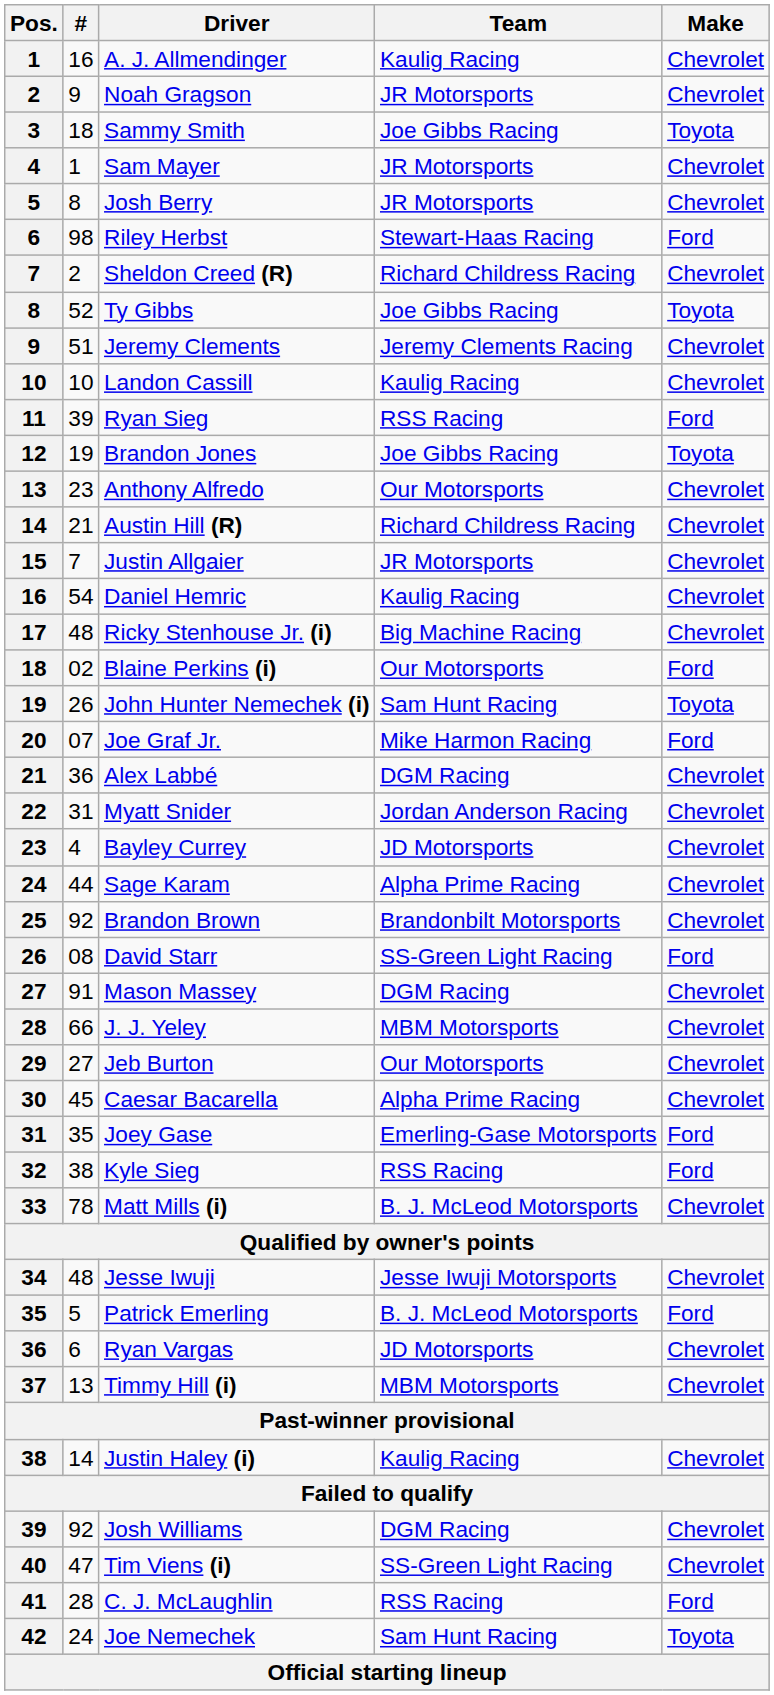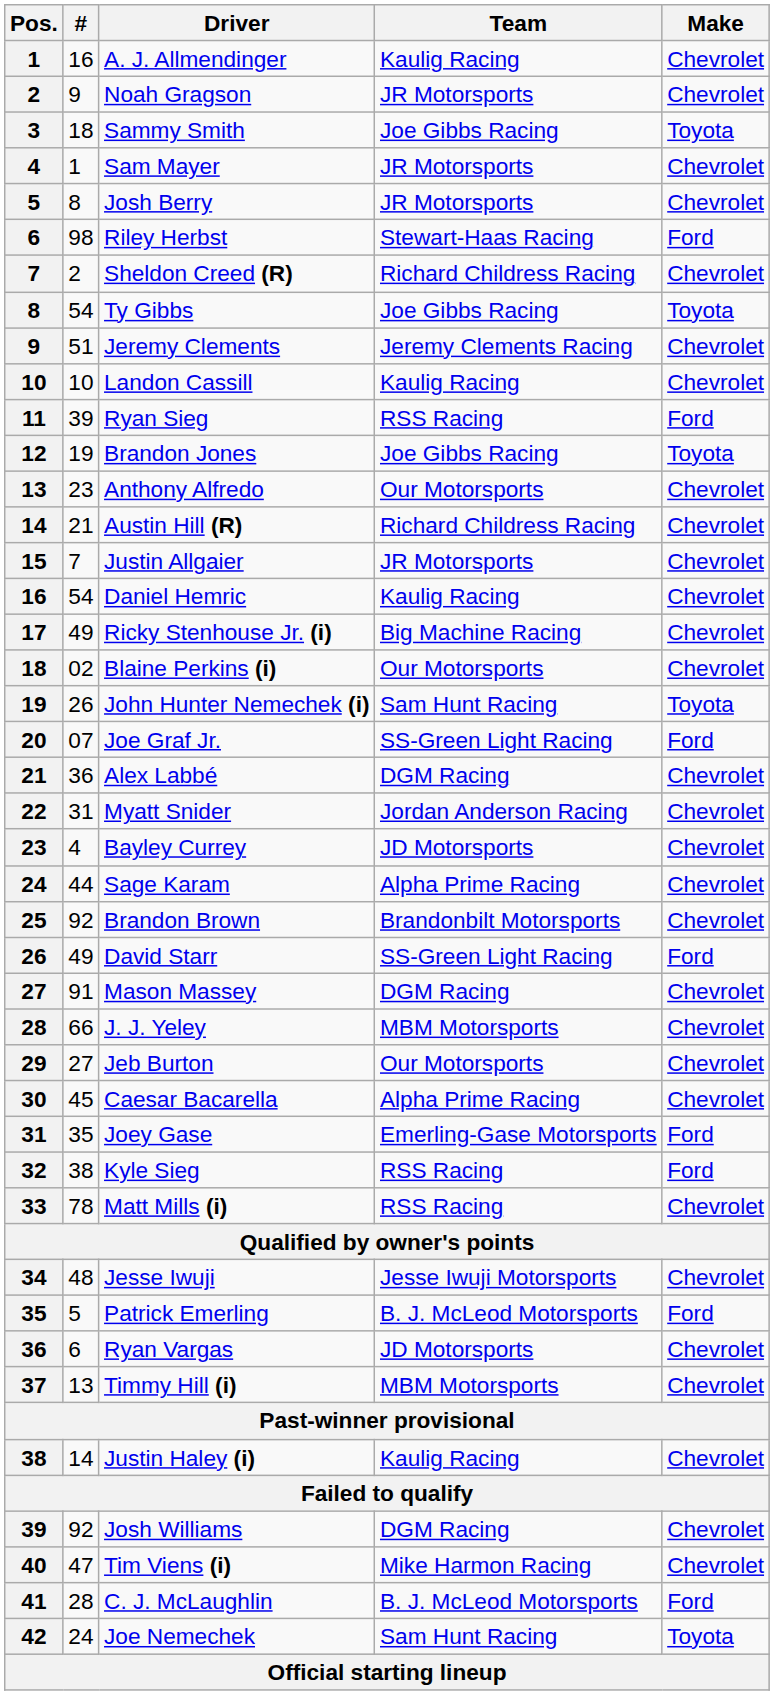Ty Gibbs | #: 52 -> 54
Ricky Stenhouse Jr. (i) | #: 48 -> 49
Blaine Perkins (i) | Make: Ford -> Chevrolet
Joe Graf Jr. | Team: Mike Harmon Racing -> SS-Green Light Racing
David Starr | #: 08 -> 49
Matt Mills (i) | Team: B. J. McLeod Motorsports -> RSS Racing
Tim Viens (i) | Team: SS-Green Light Racing -> Mike Harmon Racing
C. J. McLaughlin | Team: RSS Racing -> B. J. McLeod Motorsports
